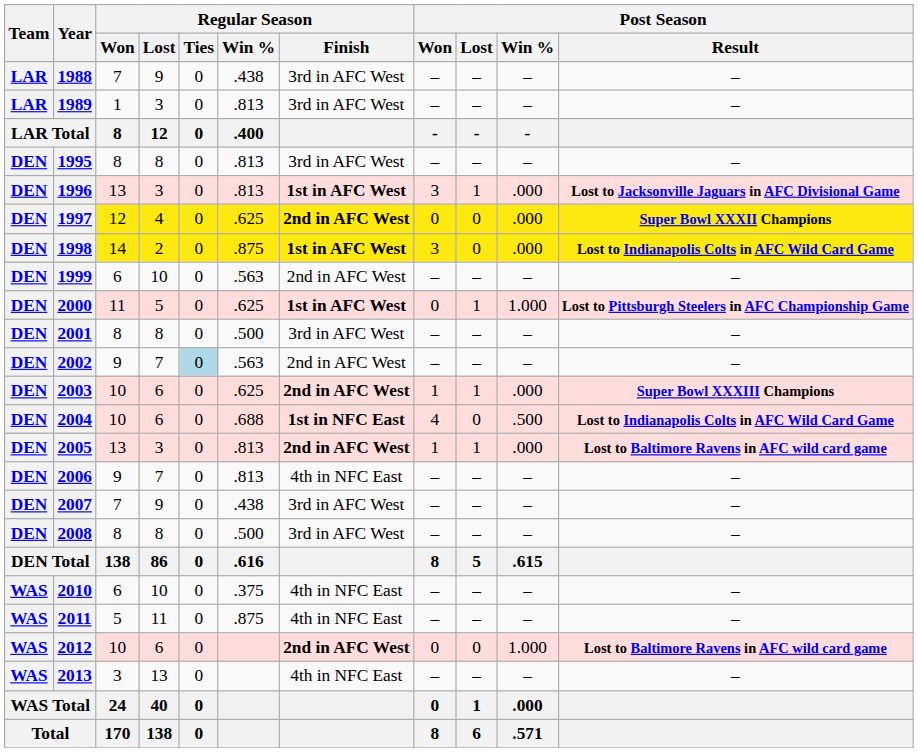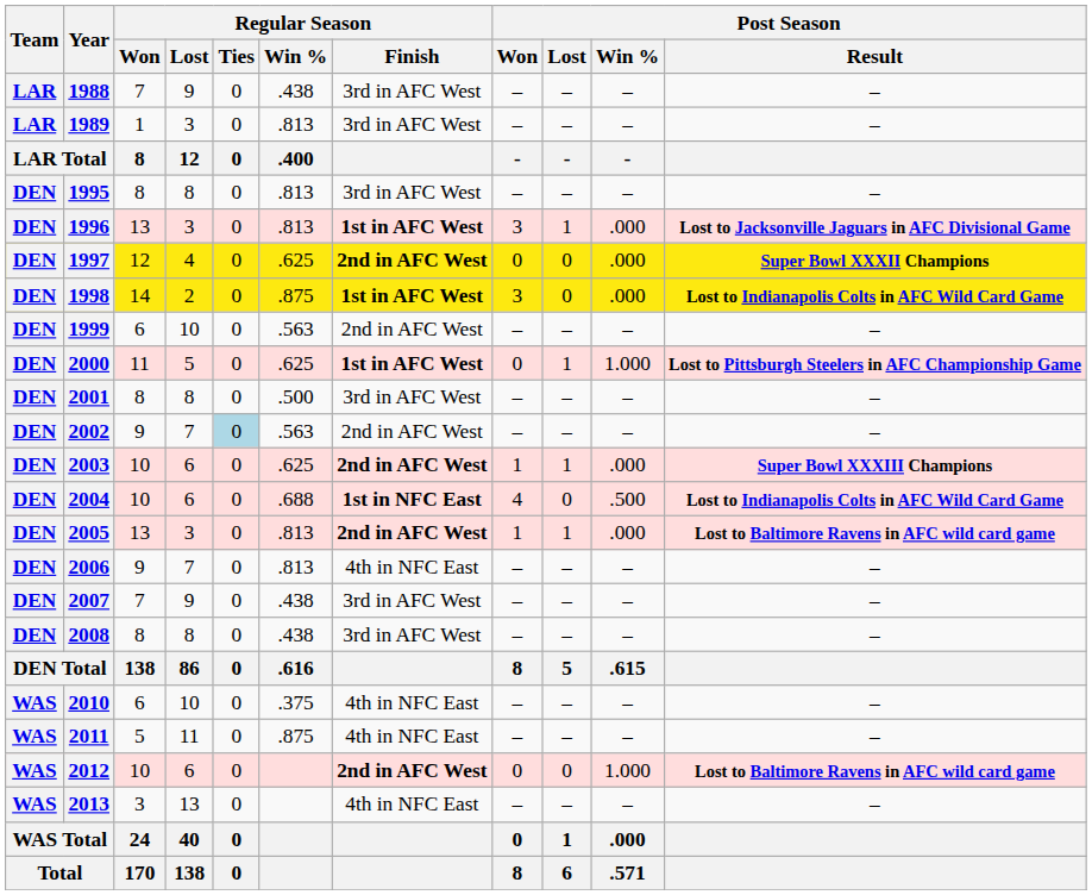2008 | Regular Season / Win %: .500 -> .438
